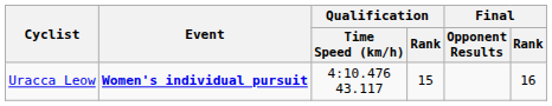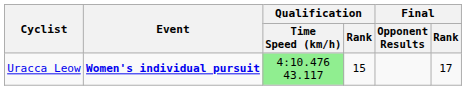Uracca Leow | Qualification / Time Speed (km/h): no background -> lightgreen background
Uracca Leow | Final / Rank: 16 -> 17
